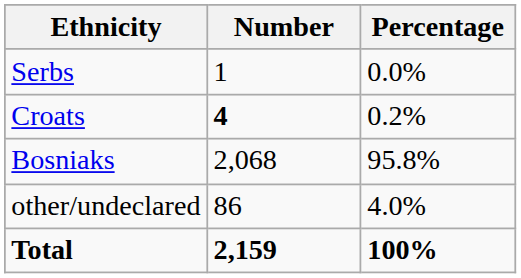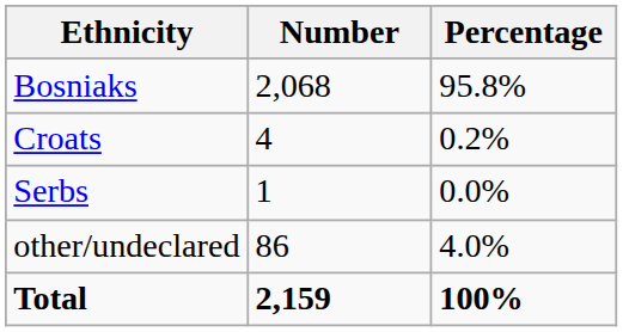rows swapped: Bosniaks <-> Serbs
Croats | Number: bold -> normal
